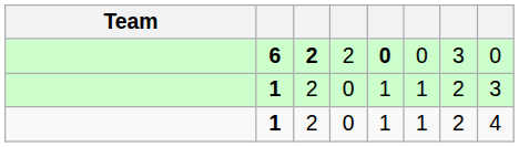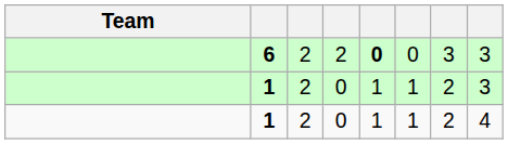6 | column 3: bold -> normal
6 | column 8: 0 -> 3
